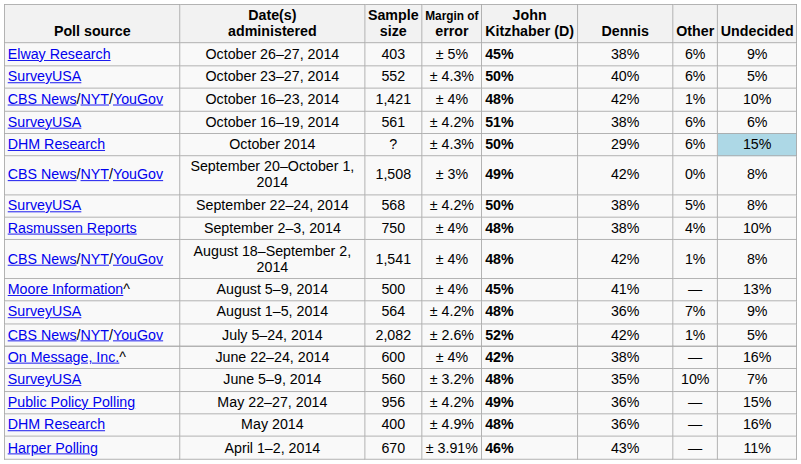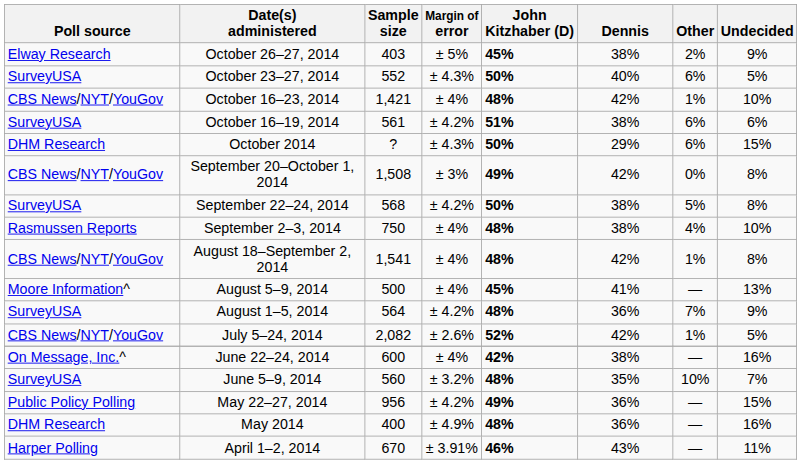October 26–27, 2014 | Other: 6% -> 2%
October 2014 | Undecided: lightblue background -> no background
